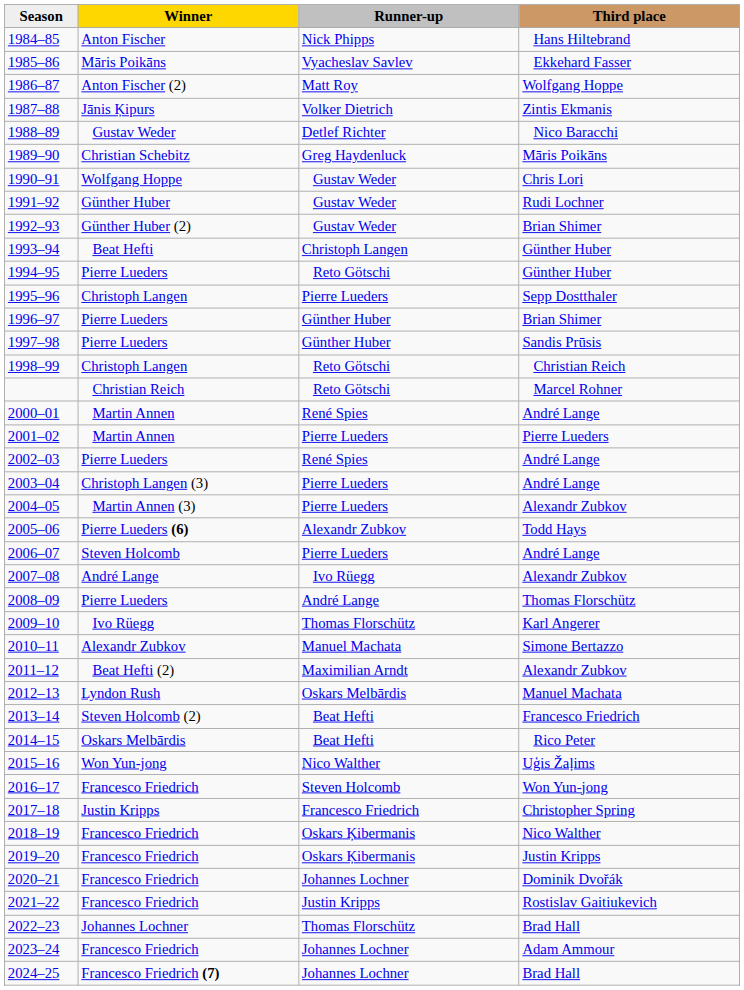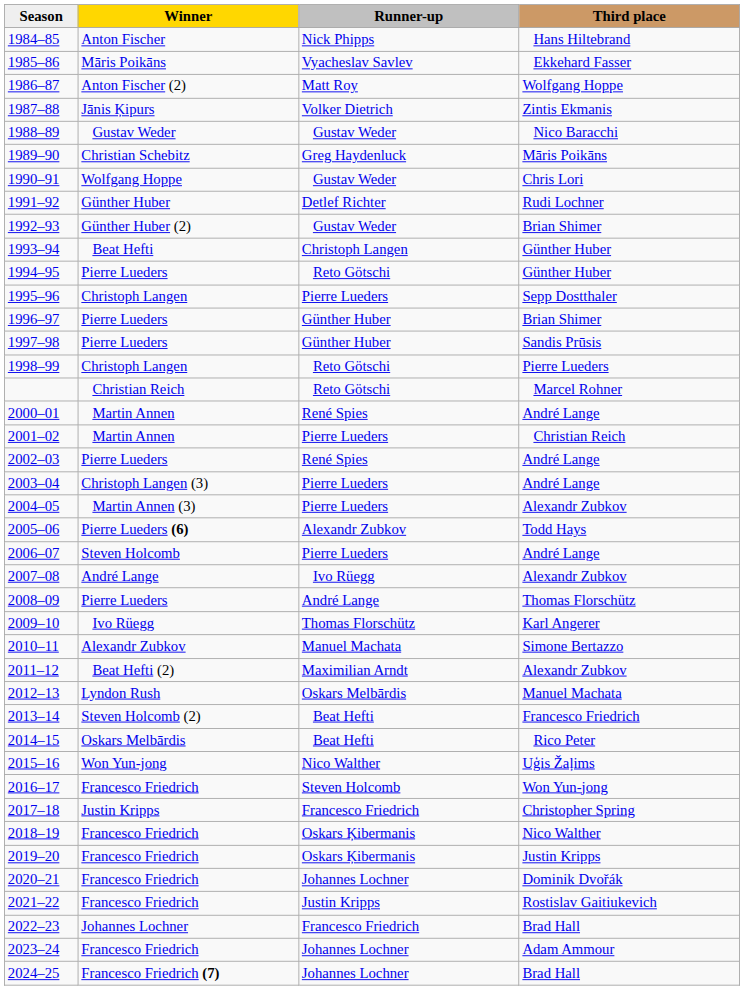1988–89 | Runner-up: Detlef Richter -> Gustav Weder
1991–92 | Runner-up: Gustav Weder -> Detlef Richter
1998–99 | Third place: Christian Reich -> Pierre Lueders
2001–02 | Third place: Pierre Lueders -> Christian Reich
2022–23 | Runner-up: Thomas Florschütz -> Francesco Friedrich
